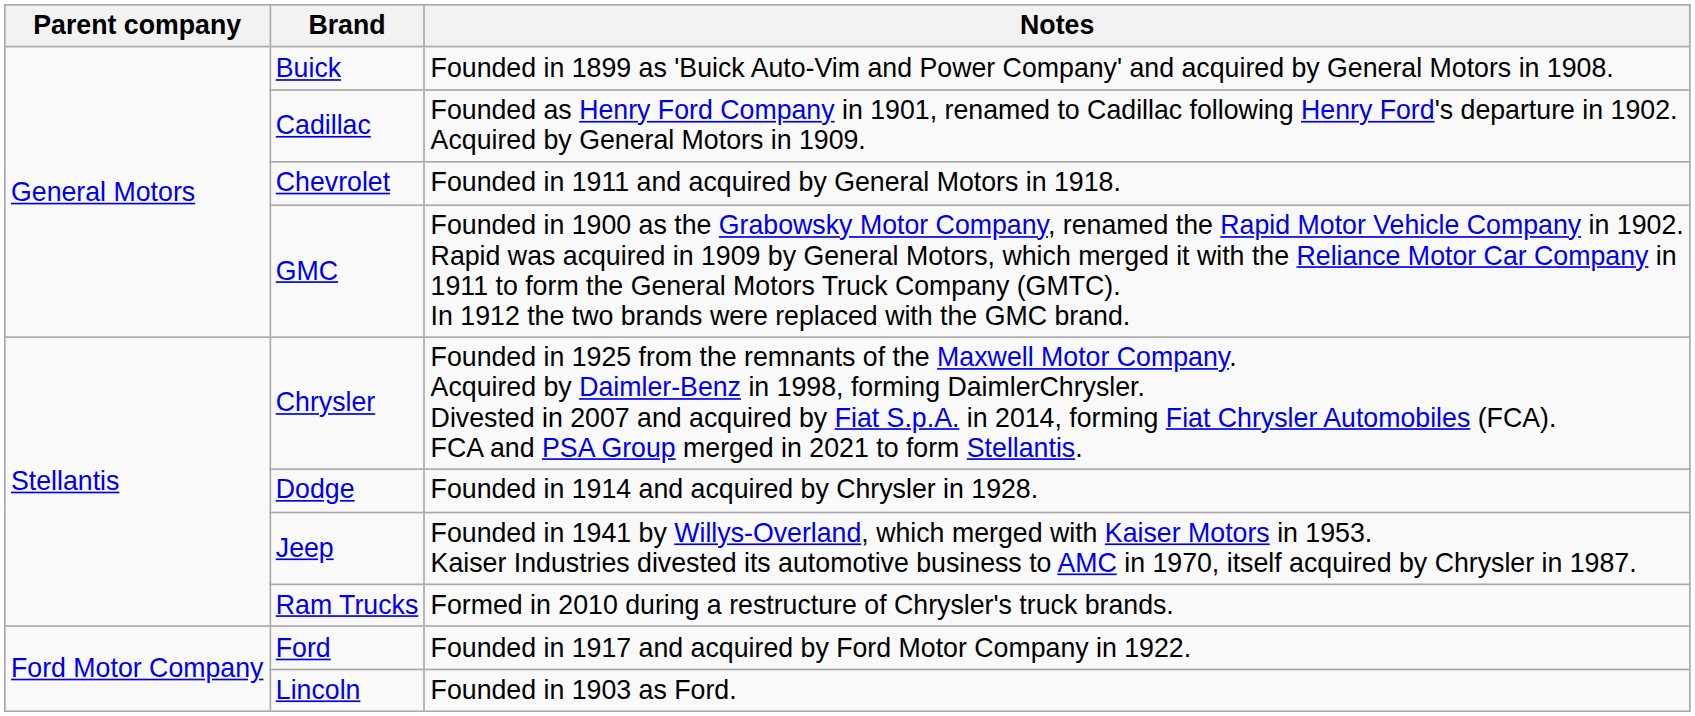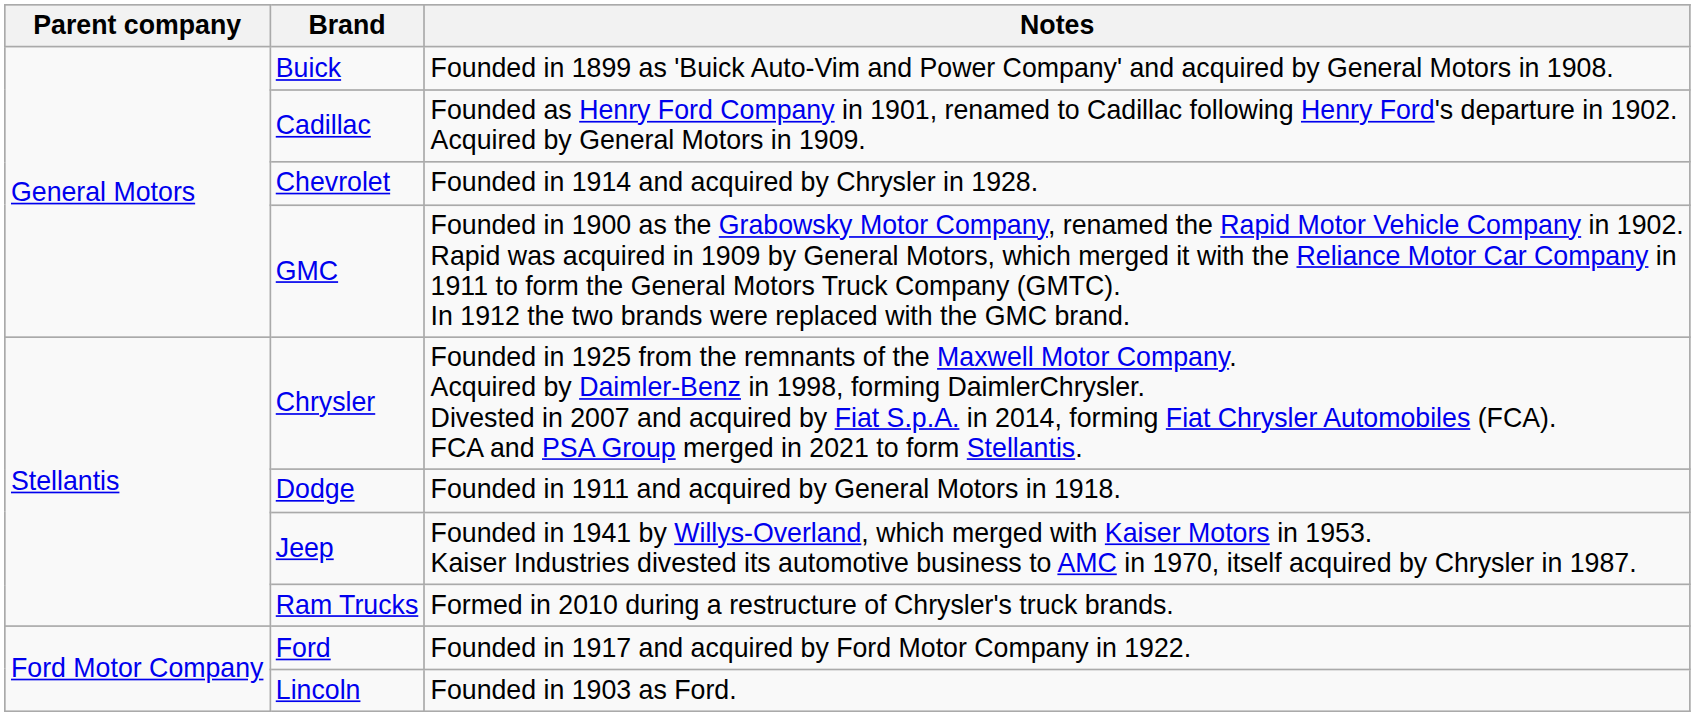Chevrolet | Notes: Founded in 1911 and acquired by General Motors in 1918. -> Founded in 1914 and acquired by Chrysler in 1928.
Dodge | Notes: Founded in 1914 and acquired by Chrysler in 1928. -> Founded in 1911 and acquired by General Motors in 1918.
